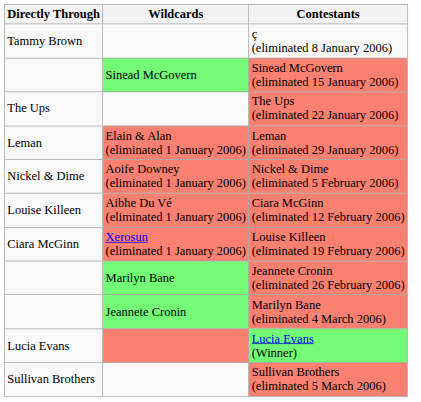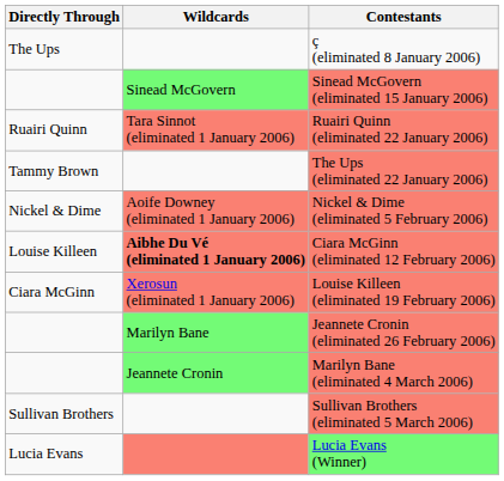ç (eliminated 8 January 2006) | Directly Through: Tammy Brown -> The Ups
+ row: Ruairi Quinn | Tara Sinnot (eliminated 1 January 2006) | Ruairi Quinn (eliminated 22 January 2006)
The Ups (eliminated 22 January 2006) | Directly Through: The Ups -> Tammy Brown
- row: Leman | Elain & Alan (eliminated 1 January 2006) | Leman (eliminated 29 January 2006)
Ciara McGinn (eliminated 12 February 2006) | Wildcards: normal -> bold
rows swapped: Sullivan Brothers (eliminated 5 March 2006) <-> Lucia Evans (Winner)
